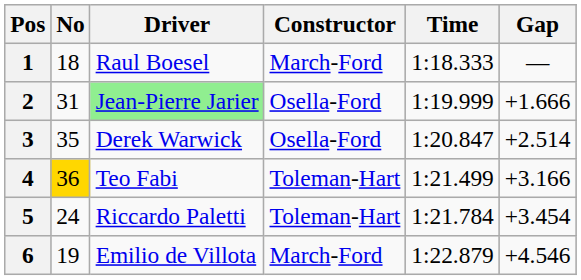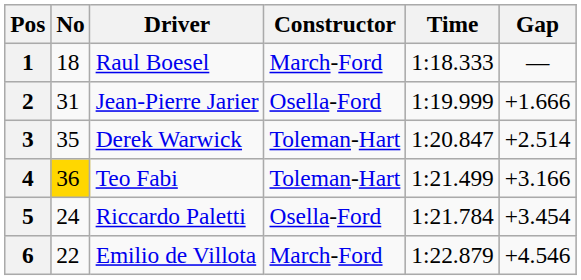2 | Driver: lightgreen background -> no background
3 | Constructor: Osella-Ford -> Toleman-Hart
5 | Constructor: Toleman-Hart -> Osella-Ford
6 | No: 19 -> 22
